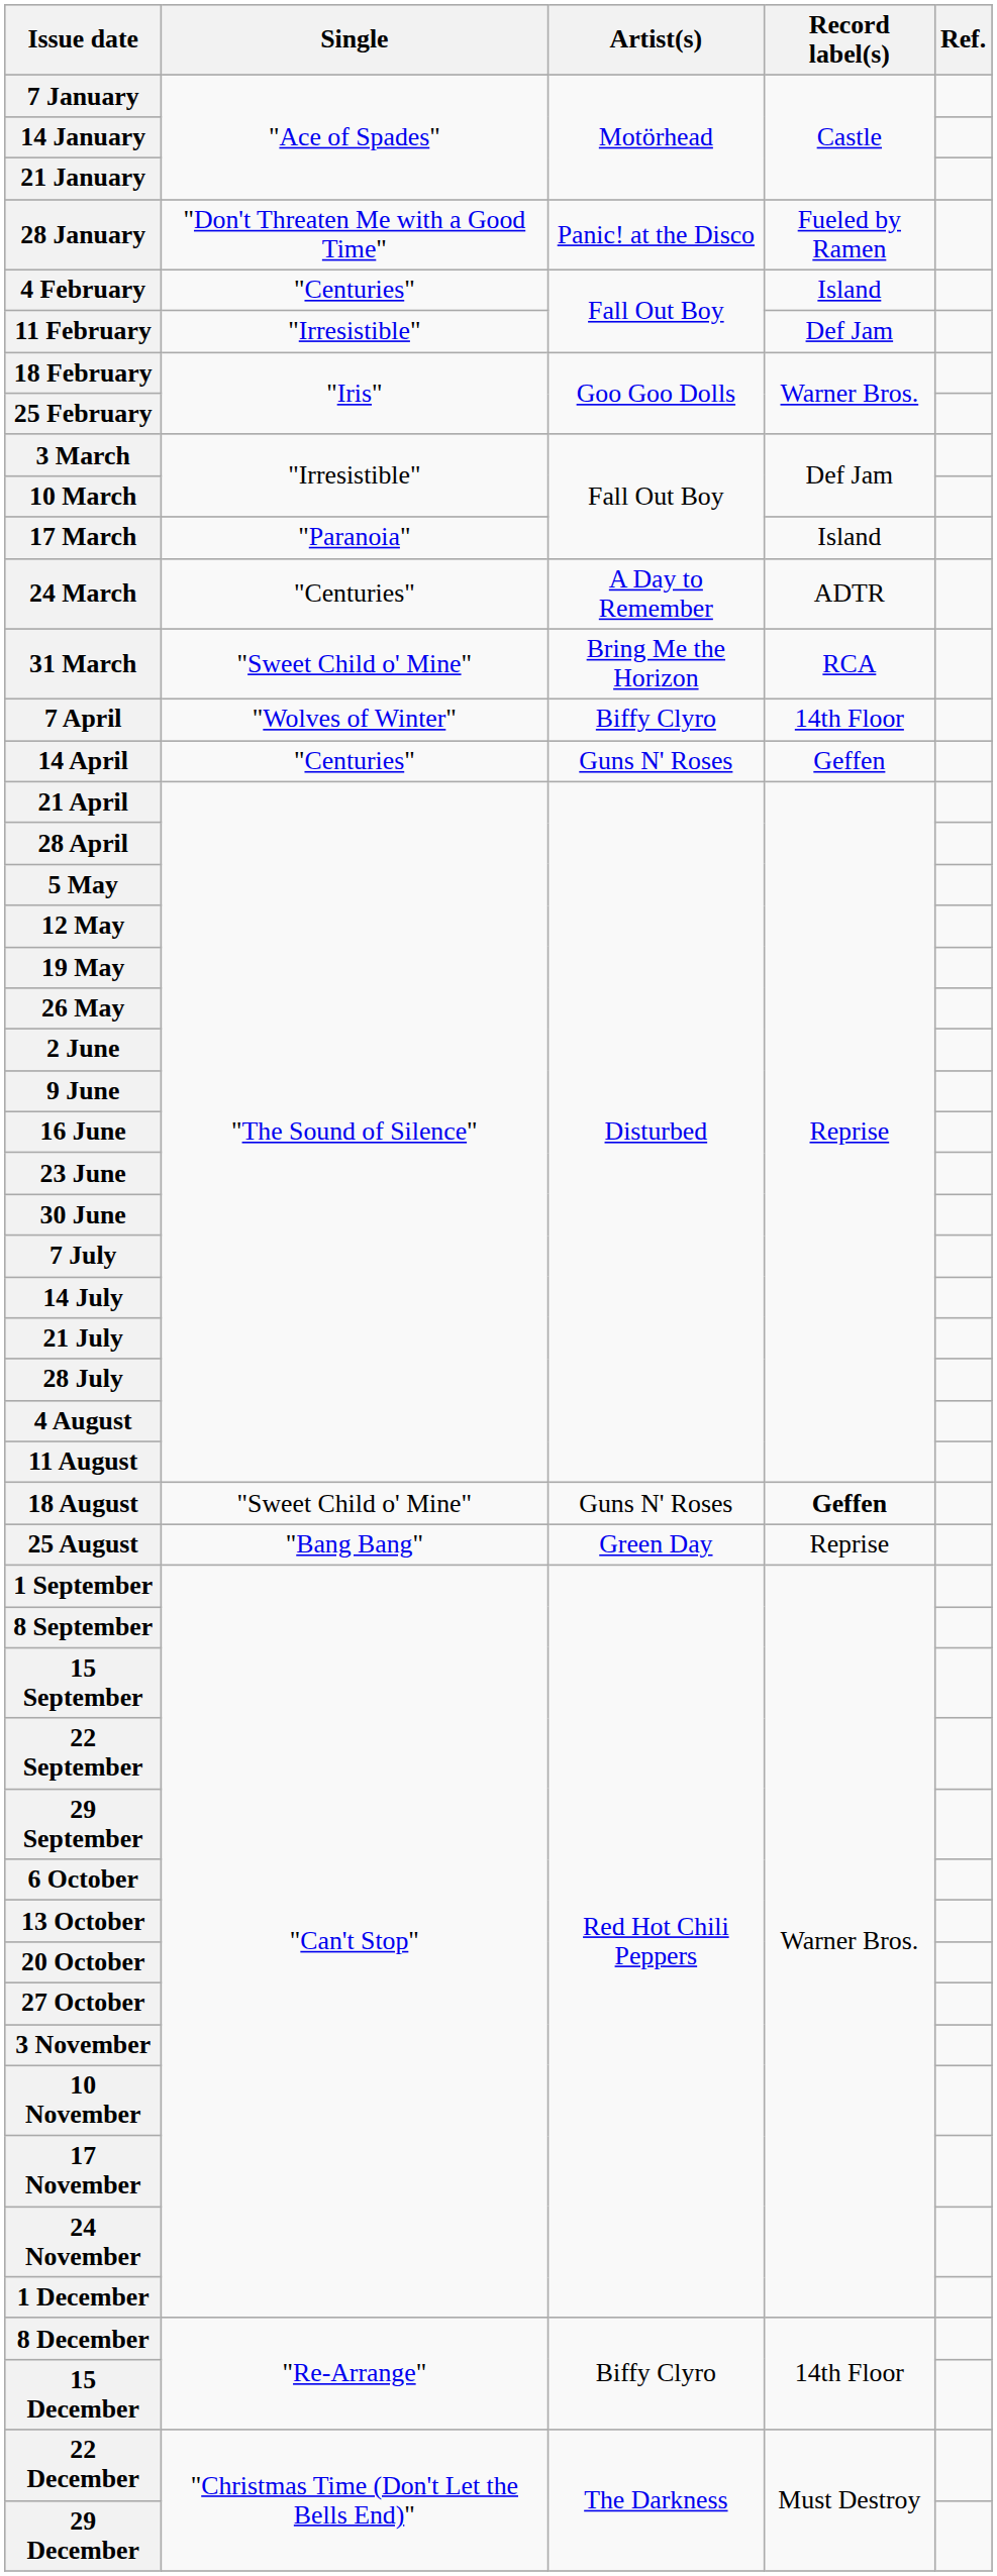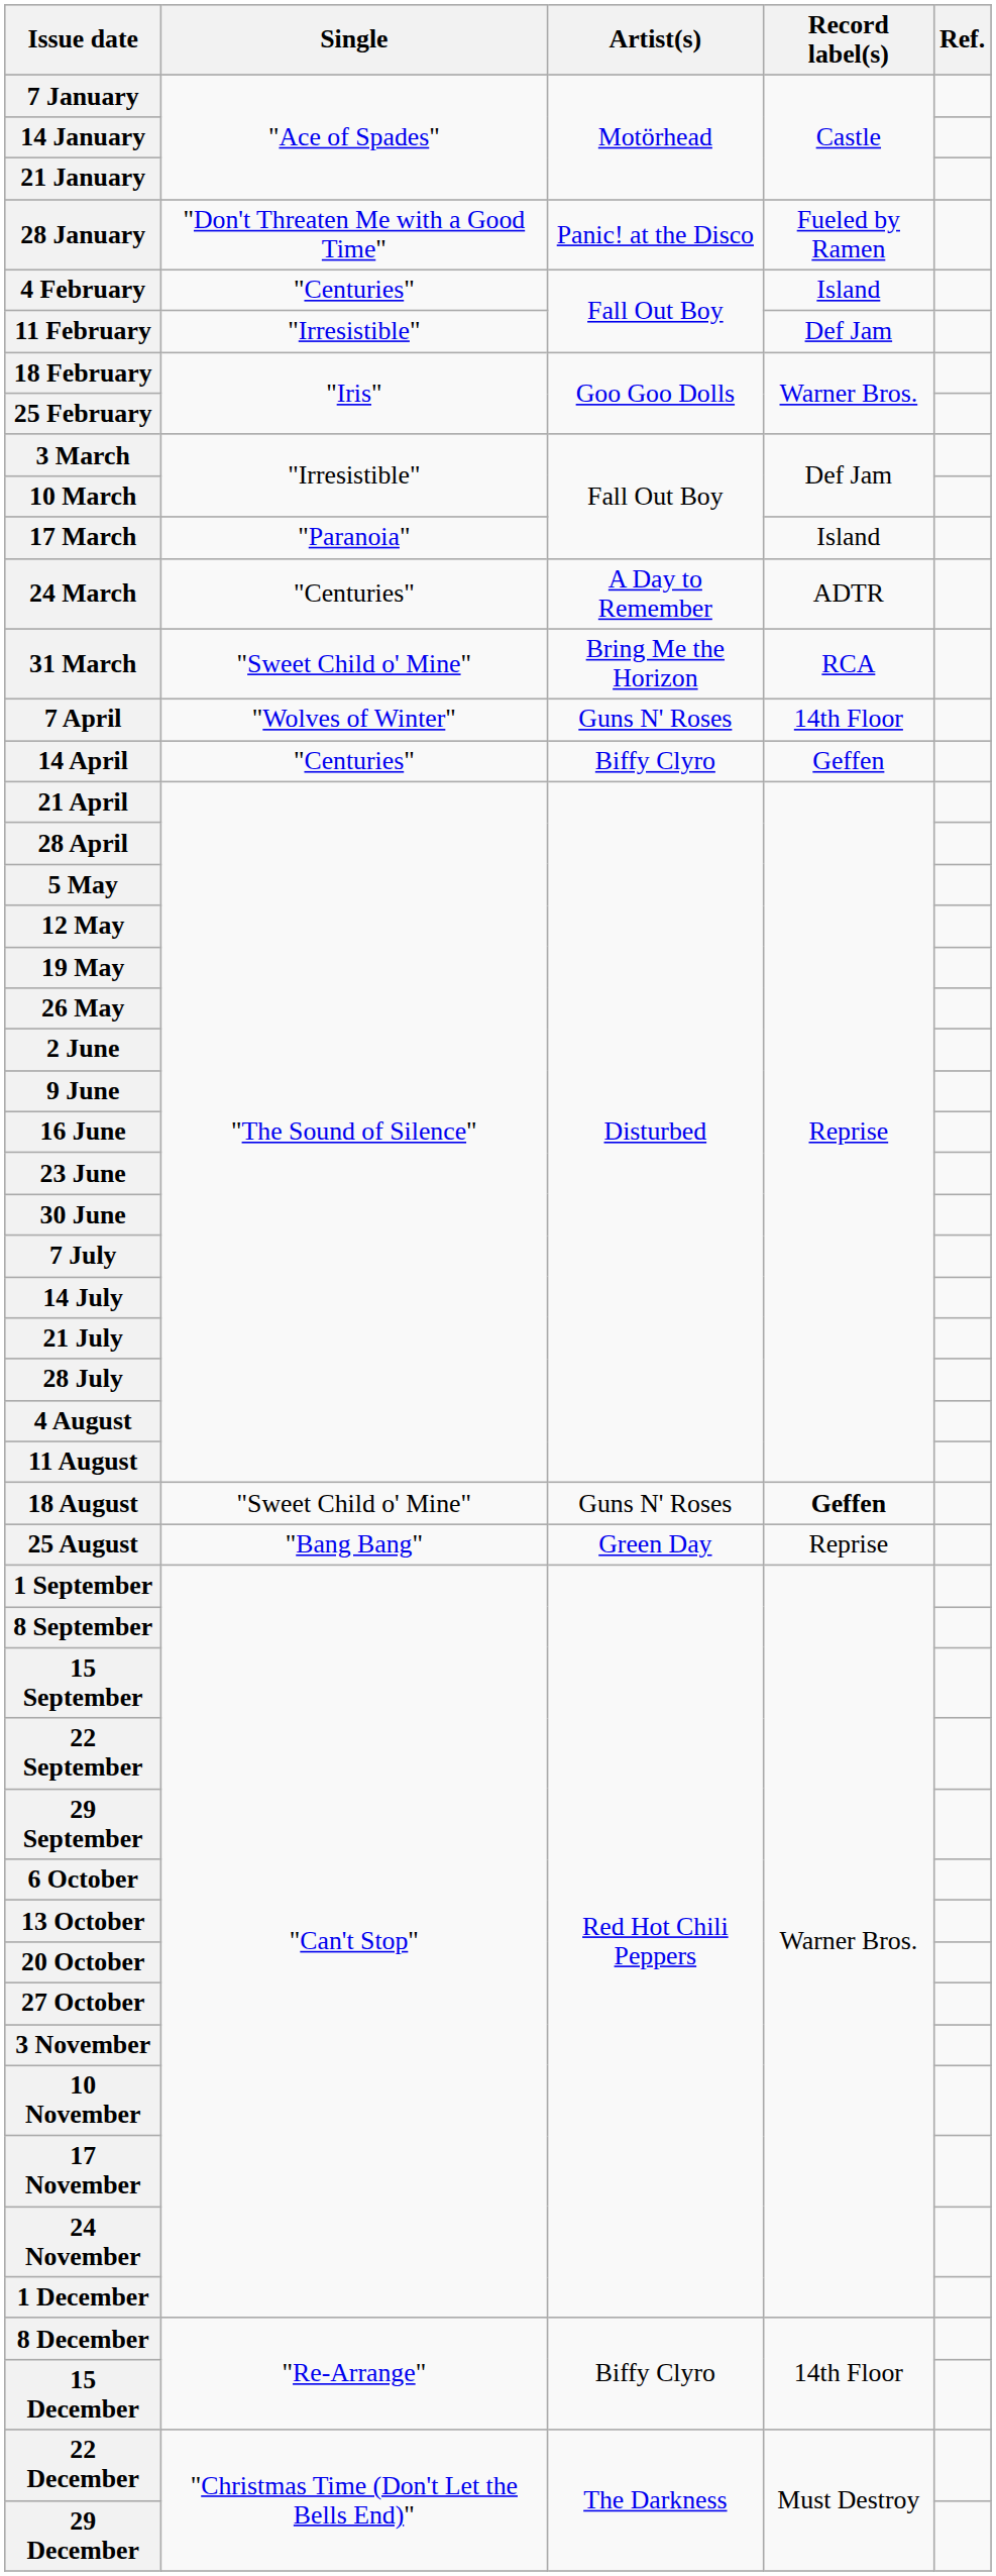7 April | Artist(s): Biffy Clyro -> Guns N' Roses
14 April | Artist(s): Guns N' Roses -> Biffy Clyro
